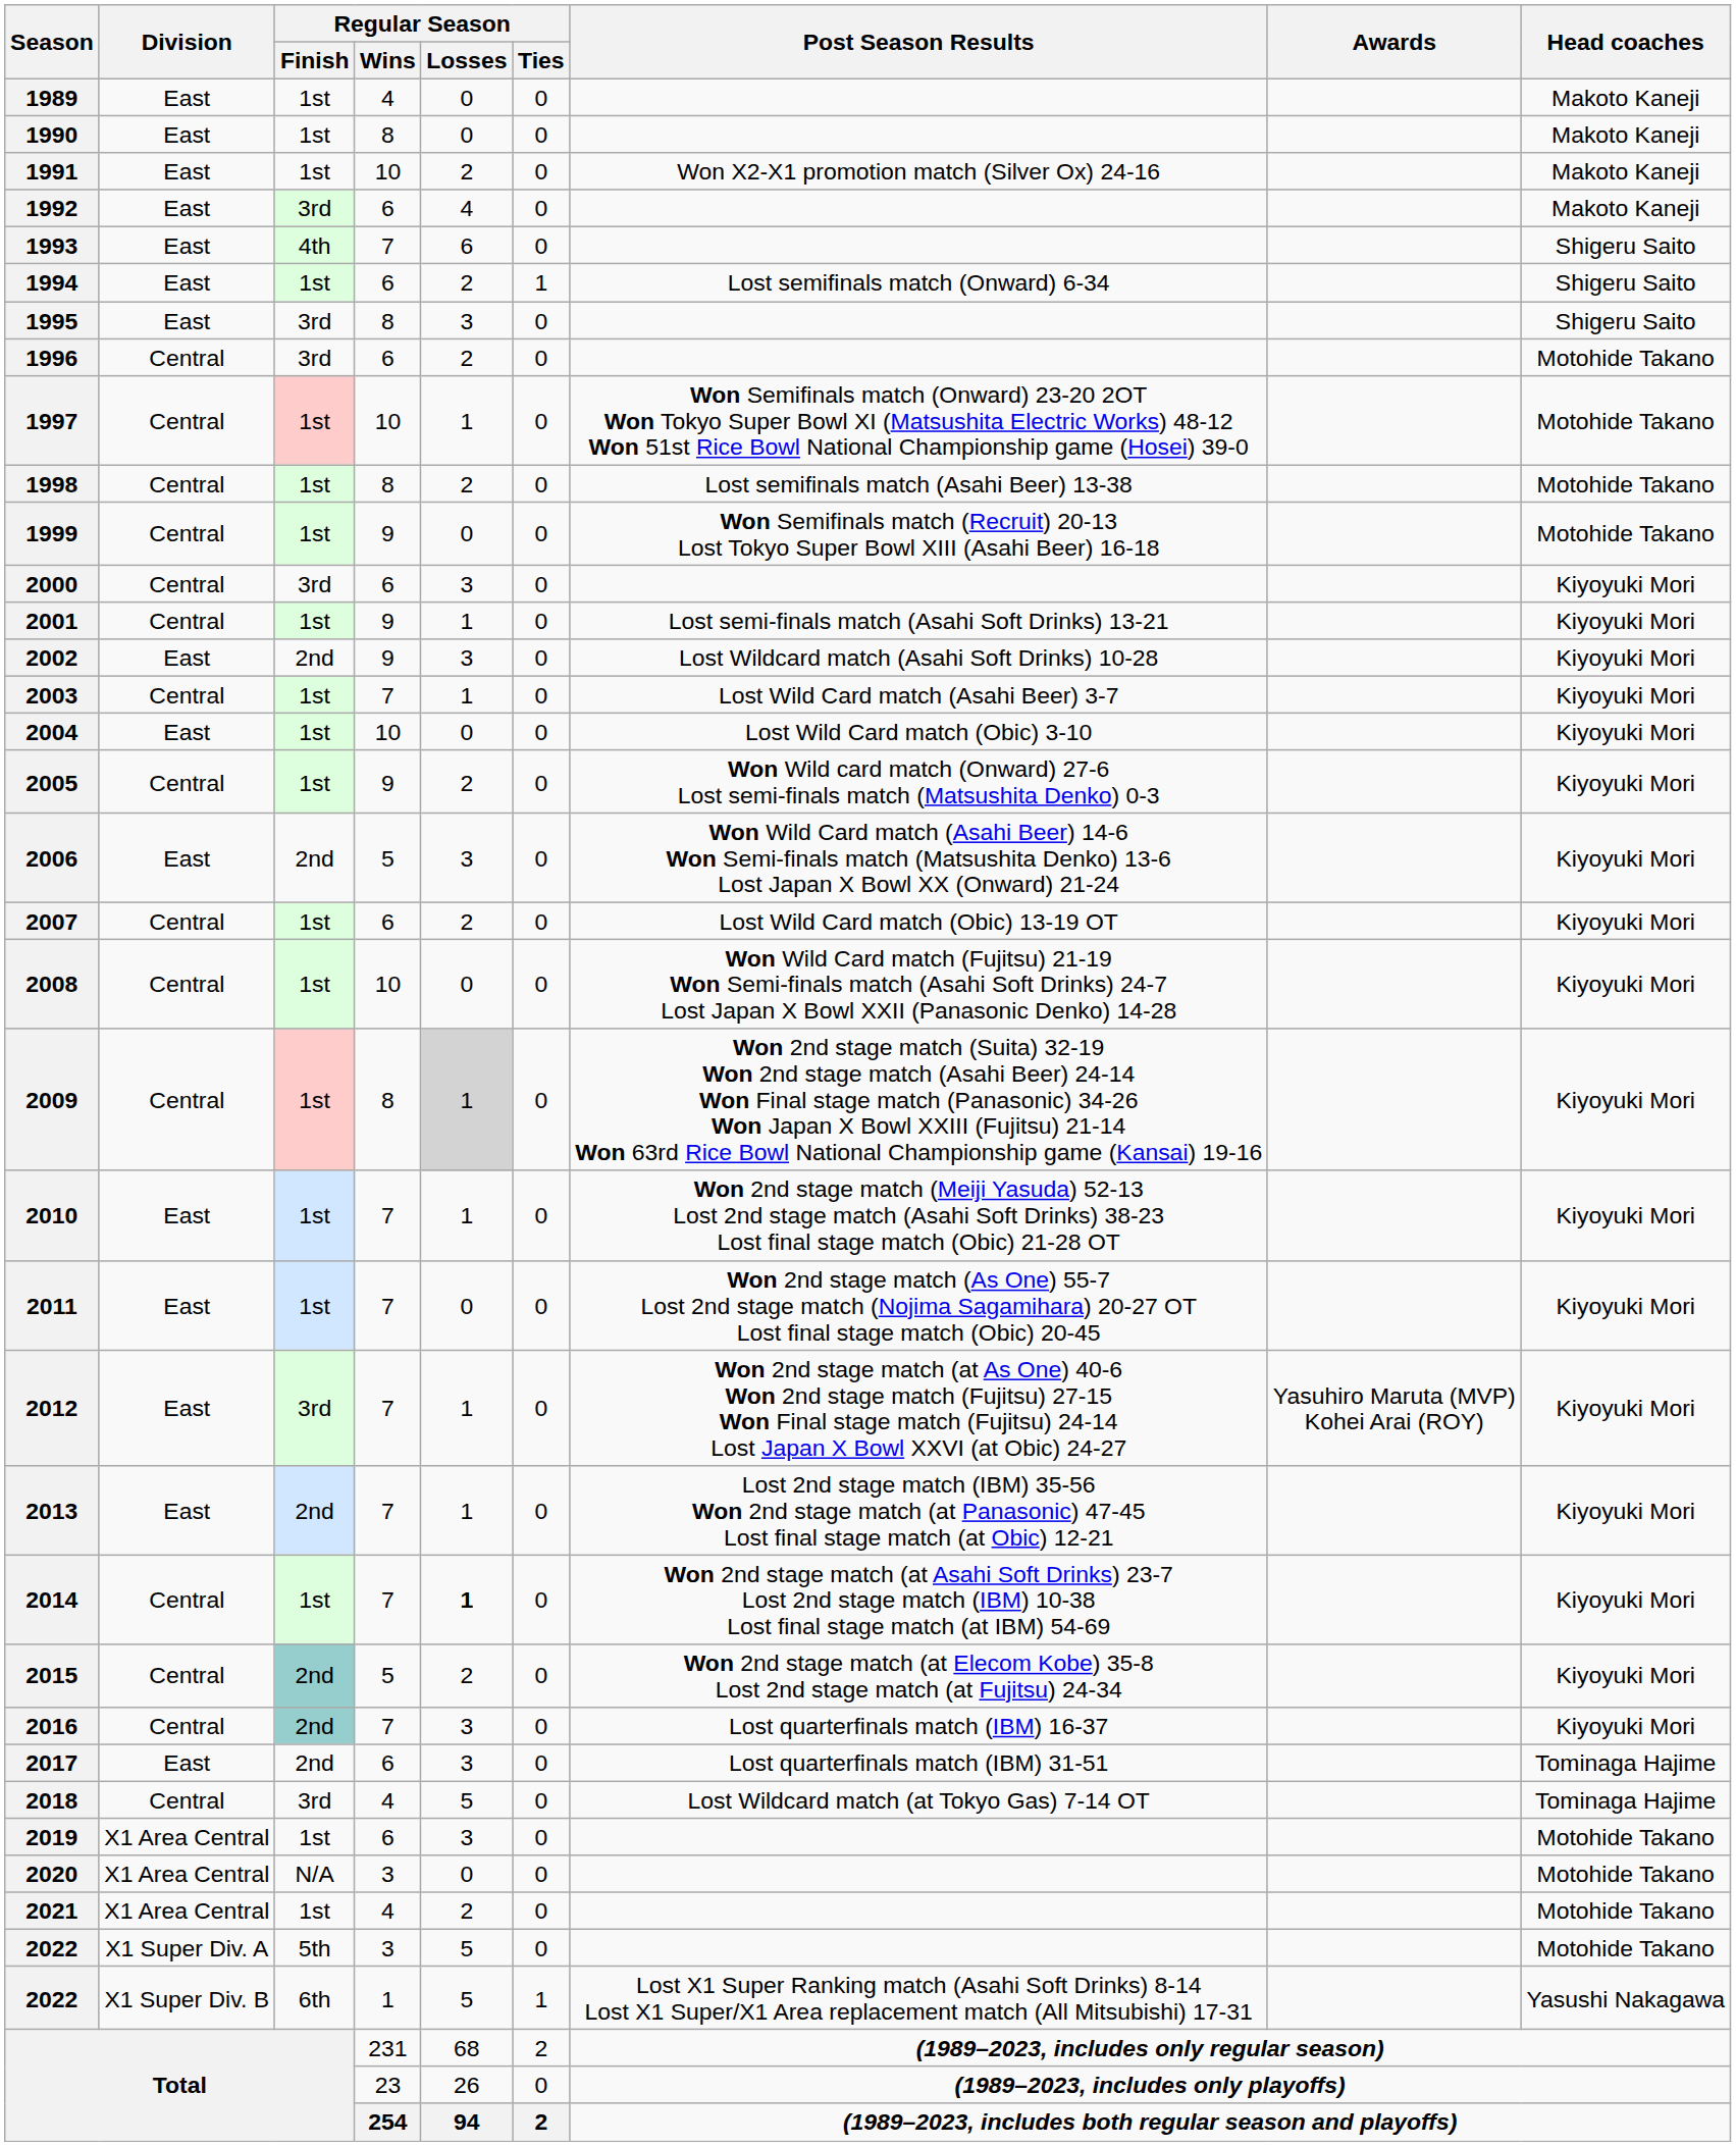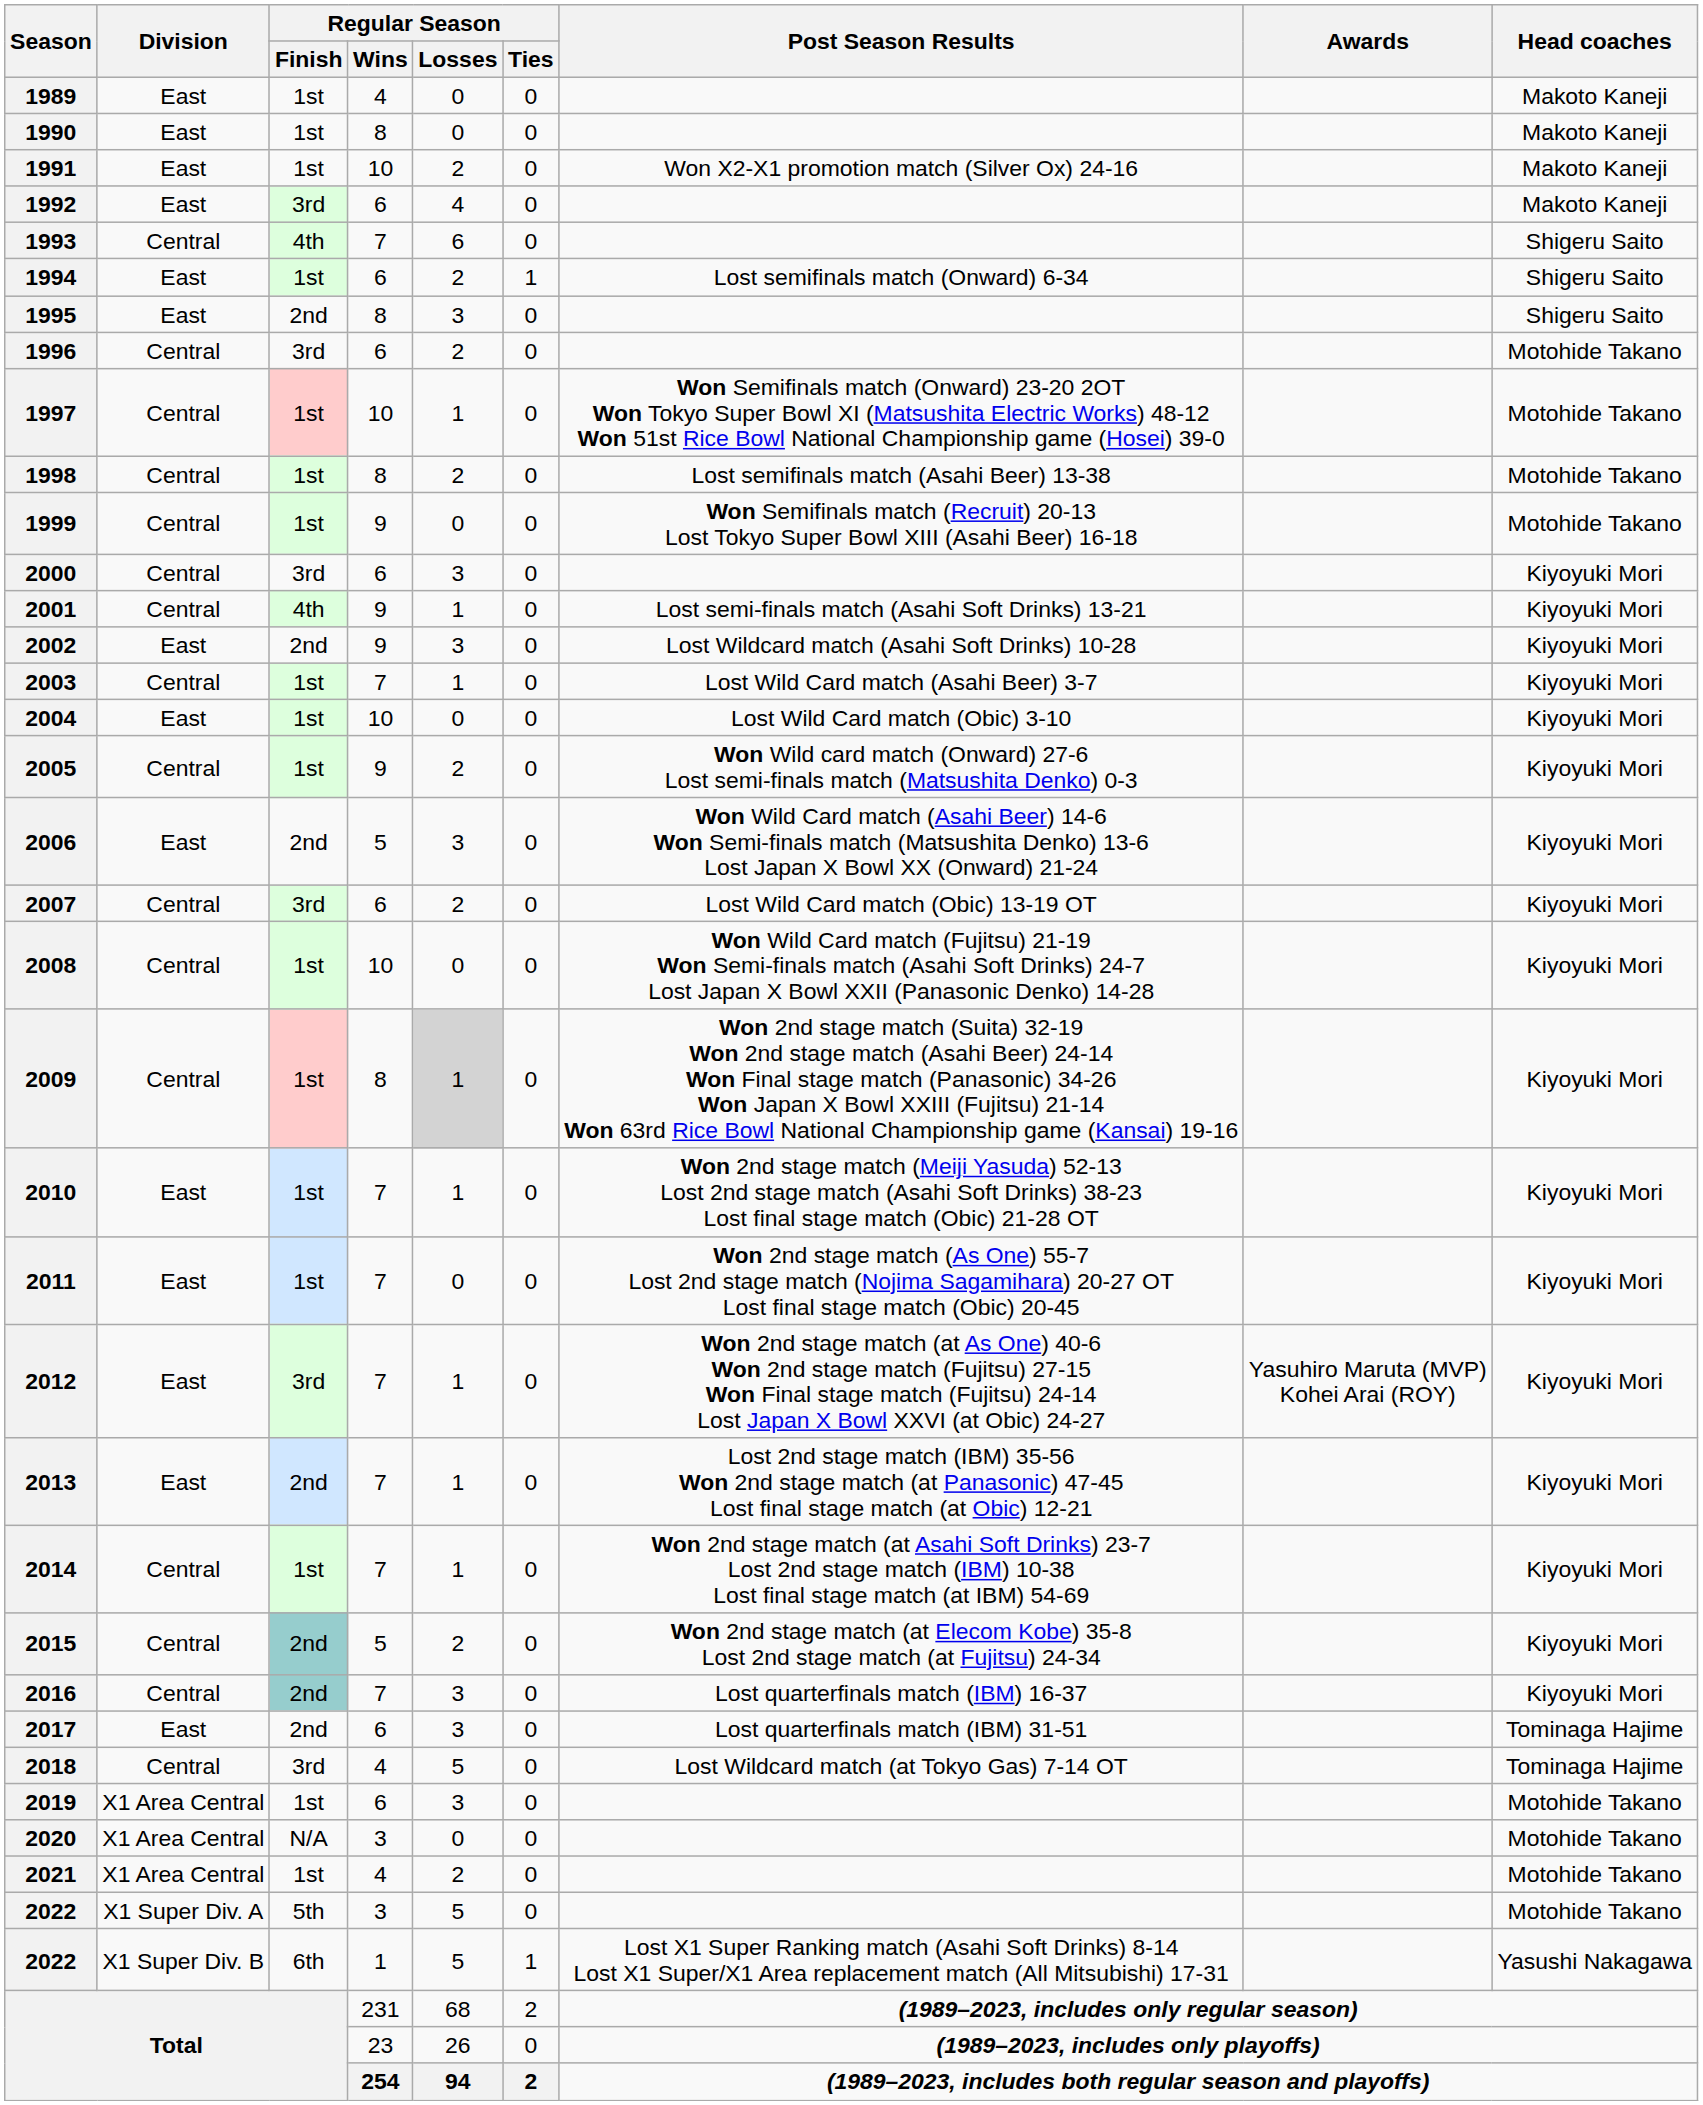1993 | Division: East -> Central
1995 | Regular Season / Finish: 3rd -> 2nd
2001 | Regular Season / Finish: 1st -> 4th
2007 | Regular Season / Finish: 1st -> 3rd
2014 | Regular Season / Losses: bold -> normal
